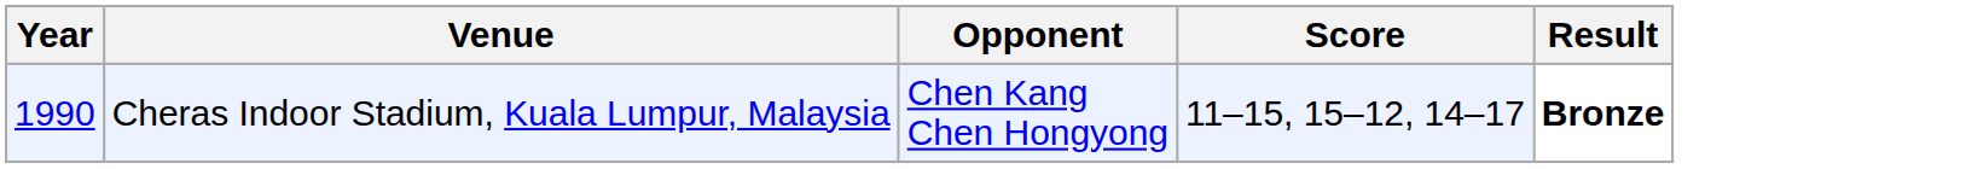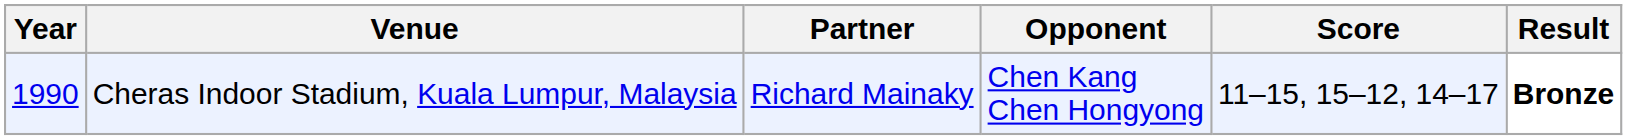+ column: Partner | Richard Mainaky
